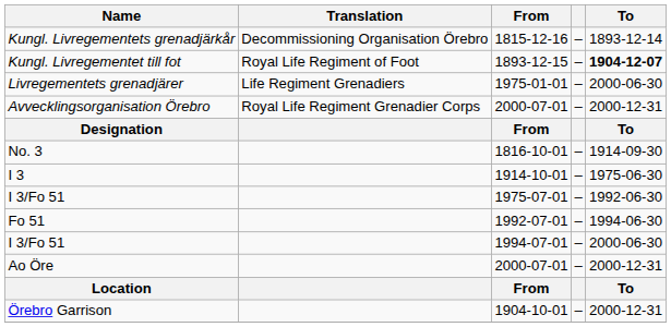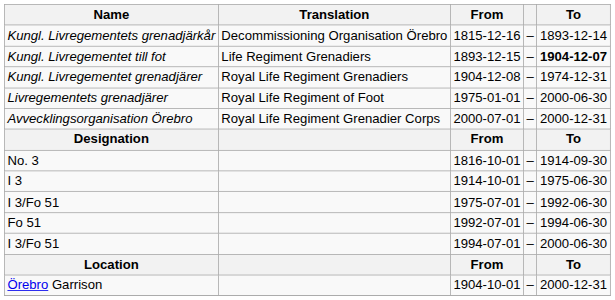Kungl. Livregementet till fot | Translation: Royal Life Regiment of Foot -> Life Regiment Grenadiers
+ row: Kungl. Livregementet grenadjärer | Royal Life Regiment Grenadiers | 1904-12-08 | – | 1974-12-31
Livregementets grenadjärer | Translation: Life Regiment Grenadiers -> Royal Life Regiment of Foot
- row: Ao Öre | 2000-07-01 | – | 2000-12-31
